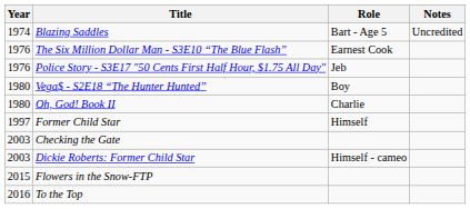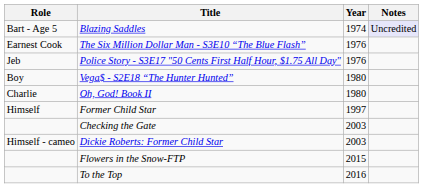columns swapped: Year <-> Role
Blazing Saddles | Notes: no background -> lavender background
